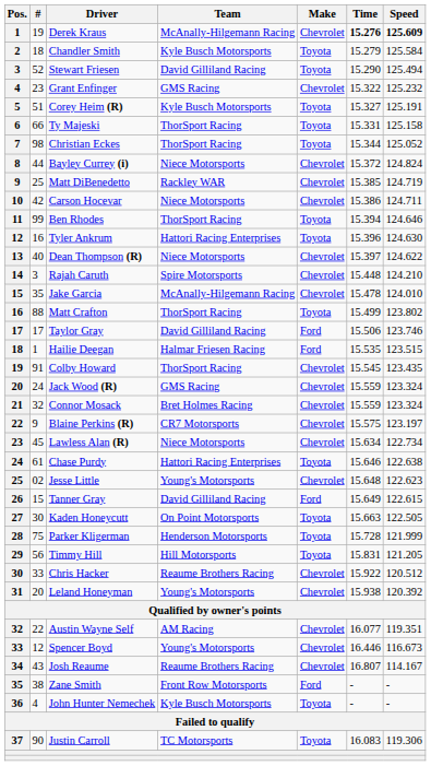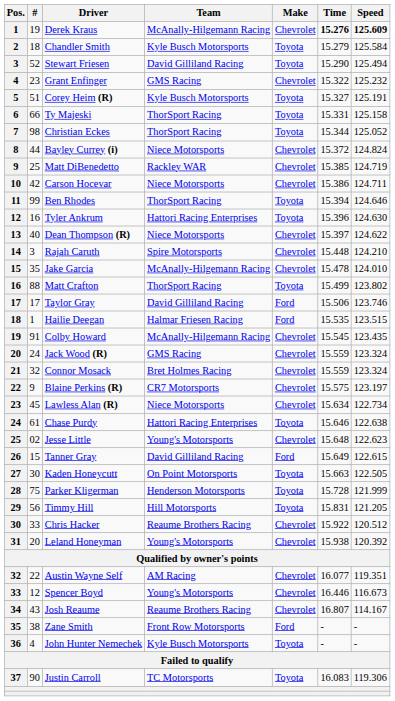Colby Howard | Team: ThorSport Racing -> McAnally-Hilgemann Racing
